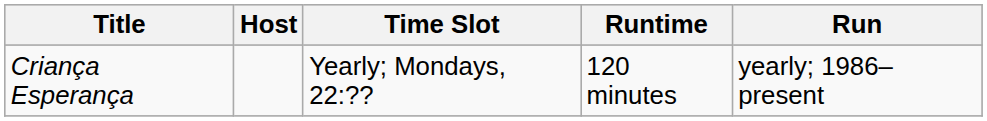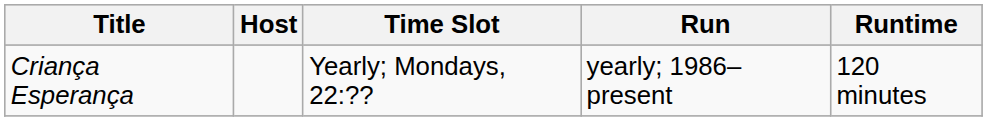columns swapped: Run <-> Runtime
